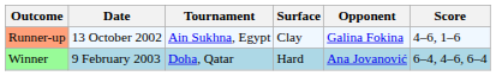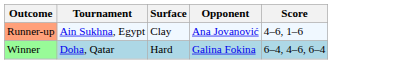- column: Date | 13 October 2002 | 9 February 2003
Runner-up | Opponent: Galina Fokina -> Ana Jovanović
Winner | Opponent: Ana Jovanović -> Galina Fokina
